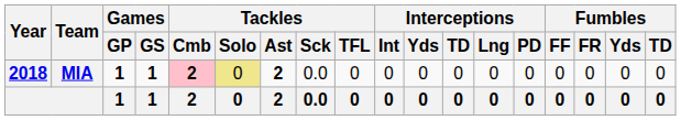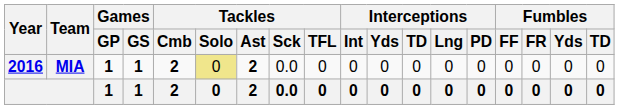MIA | Year: 2018 -> 2016
MIA | Tackles / Cmb: pink background -> no background
